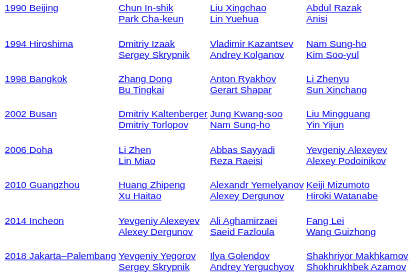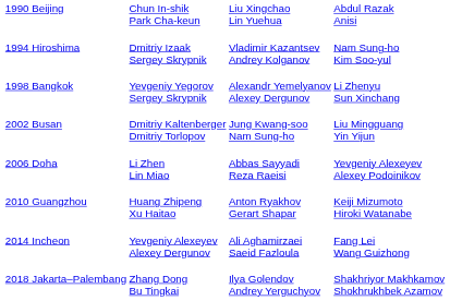1998 Bangkok | column 2: Zhang Dong Bu Tingkai -> Yevgeniy Yegorov Sergey Skrypnik
1998 Bangkok | column 3: Anton Ryakhov Gerart Shapar -> Alexandr Yemelyanov Alexey Dergunov
2010 Guangzhou | column 3: Alexandr Yemelyanov Alexey Dergunov -> Anton Ryakhov Gerart Shapar
2018 Jakarta–Palembang | column 2: Yevgeniy Yegorov Sergey Skrypnik -> Zhang Dong Bu Tingkai
